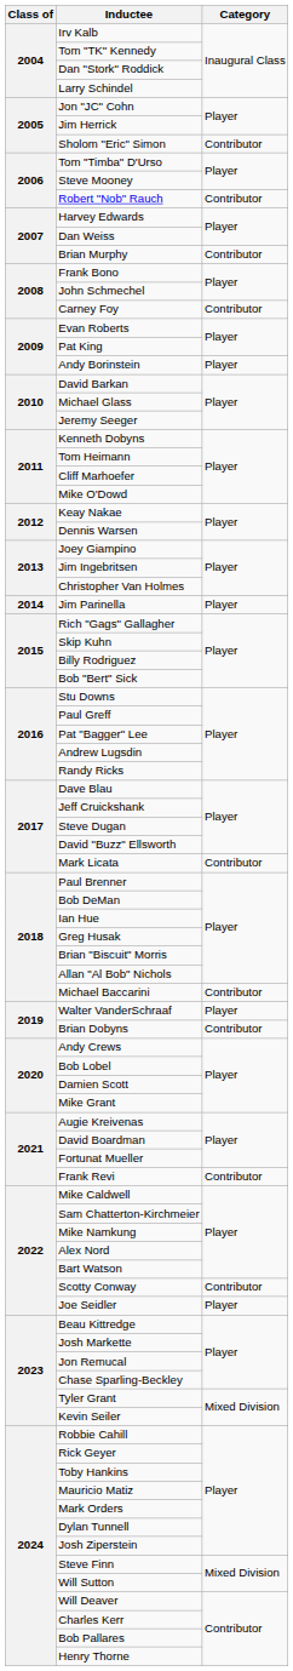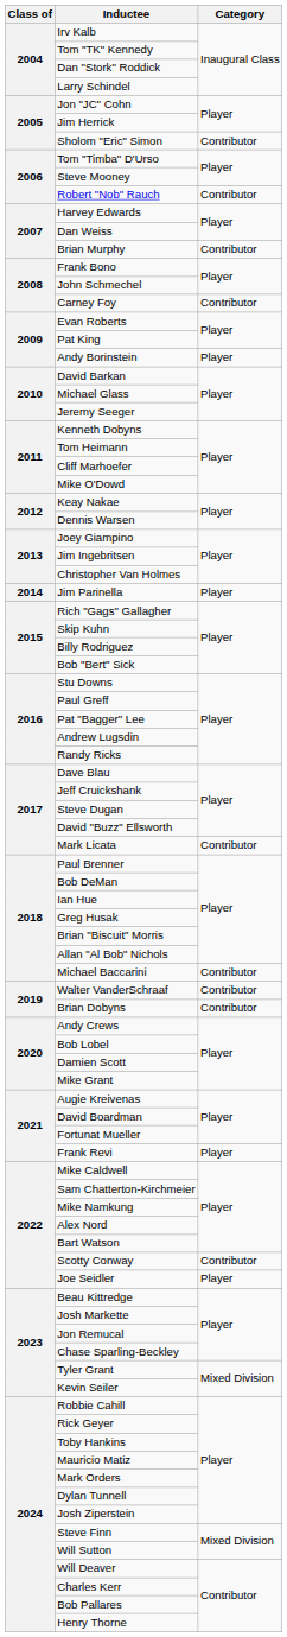Walter VanderSchraaf | Category: Player -> Contributor
Frank Revi | Category: Contributor -> Player
